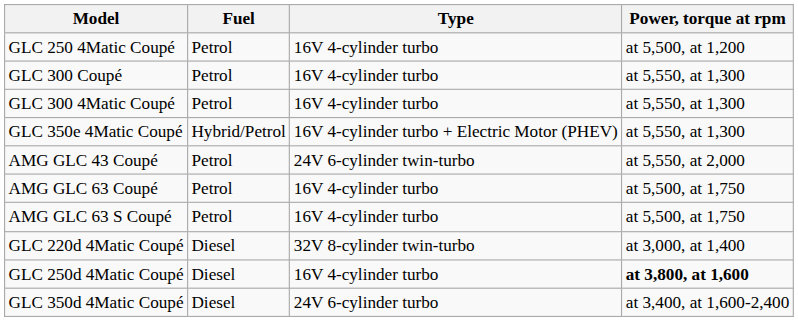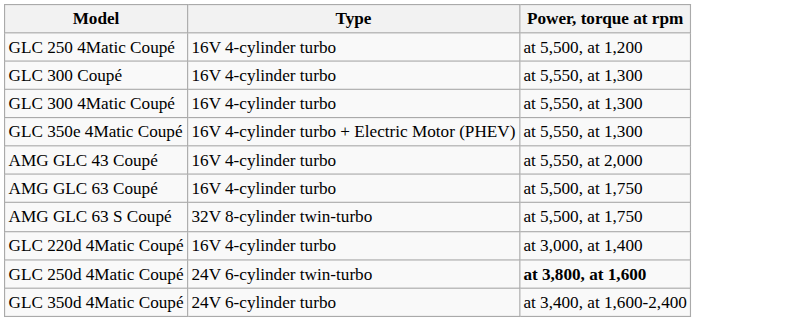- column: Fuel | Petrol | Petrol | Petrol | Hybrid/Petrol | Petrol | Petrol | Petrol | Diesel | Diesel | Diesel
AMG GLC 43 Coupé | Type: 24V 6-cylinder twin-turbo -> 16V 4-cylinder turbo
AMG GLC 63 S Coupé | Type: 16V 4-cylinder turbo -> 32V 8-cylinder twin-turbo
GLC 220d 4Matic Coupé | Type: 32V 8-cylinder twin-turbo -> 16V 4-cylinder turbo
GLC 250d 4Matic Coupé | Type: 16V 4-cylinder turbo -> 24V 6-cylinder twin-turbo
